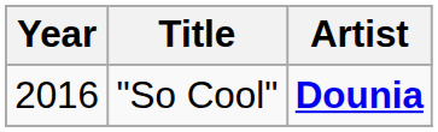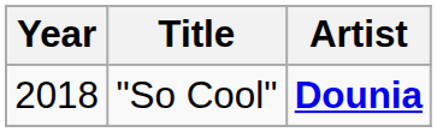"So Cool" | Year: 2016 -> 2018
